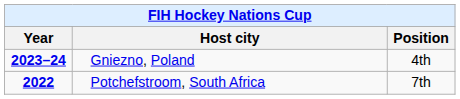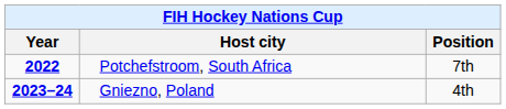rows swapped: Potchefstroom, South Africa <-> Gniezno, Poland
